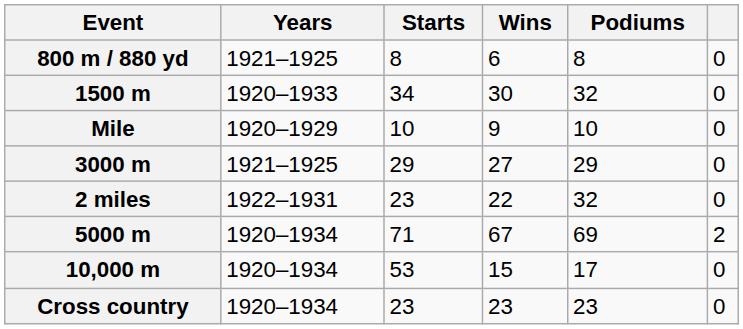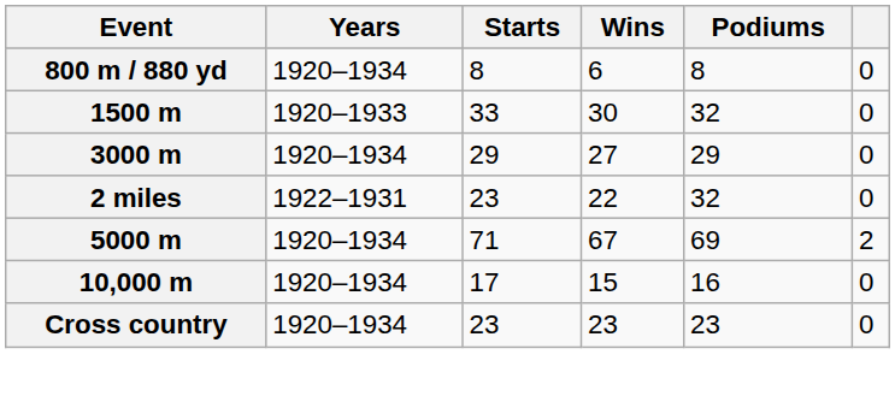800 m / 880 yd | Years: 1921–1925 -> 1920–1934
1500 m | Starts: 34 -> 33
- row: Mile | 1920–1929 | 10 | 9 | 10 | 0
3000 m | Years: 1921–1925 -> 1920–1934
10,000 m | Starts: 53 -> 17
10,000 m | Podiums: 17 -> 16
